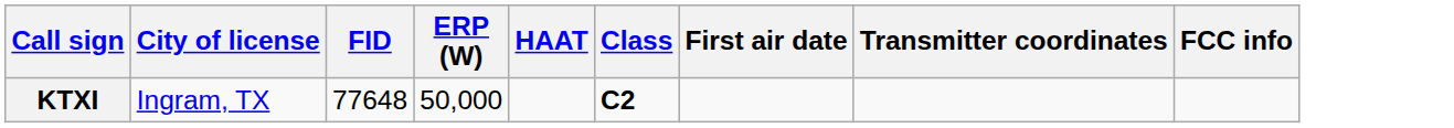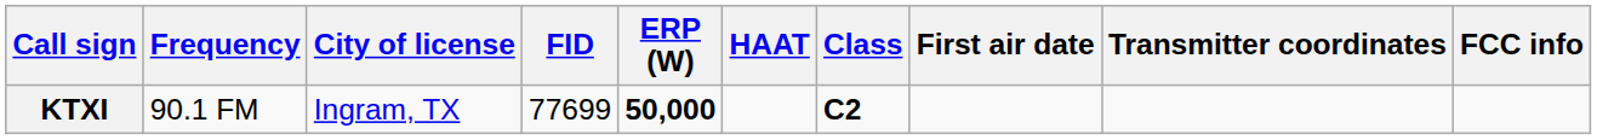+ column: Frequency | 90.1 FM
KTXI | FID: 77648 -> 77699
KTXI | ERP (W): normal -> bold
